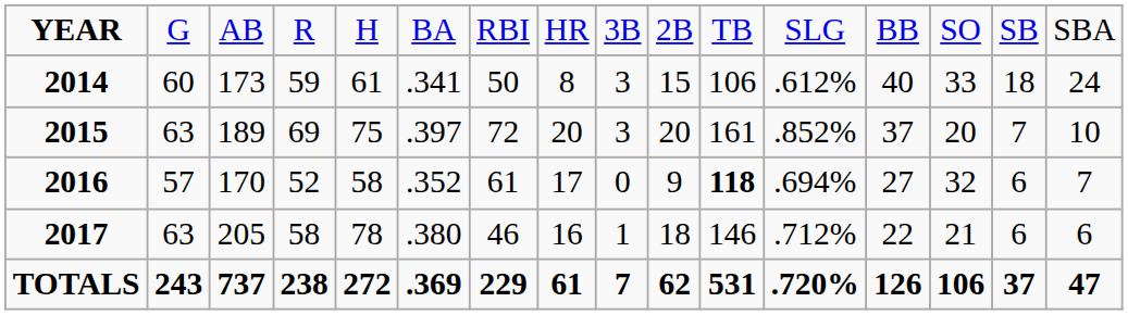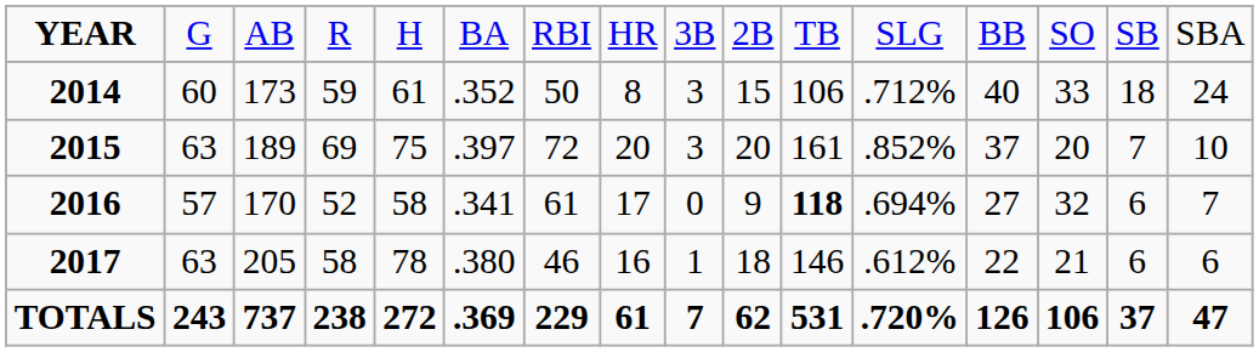2014 | column 6: .341 -> .352
2014 | column 12: .612% -> .712%
2016 | column 6: .352 -> .341
2017 | column 12: .712% -> .612%
